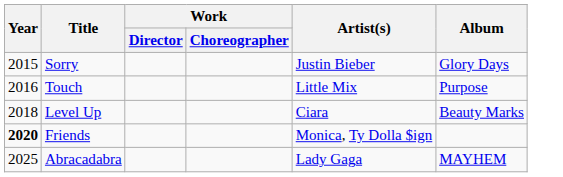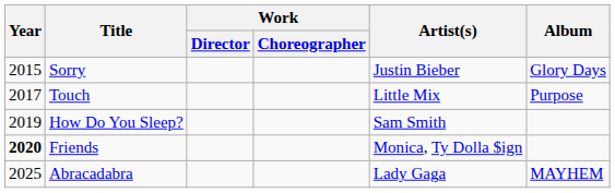Touch | Year: 2016 -> 2017
- row: 2018 | Level Up | Ciara | Beauty Marks
+ row: 2019 | How Do You Sleep? | Sam Smith
